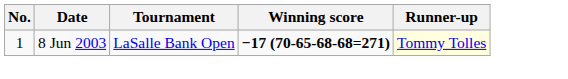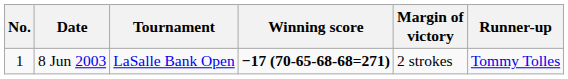+ column: Margin of victory | 2 strokes
8 Jun 2003 | Runner-up: lightyellow background -> no background
